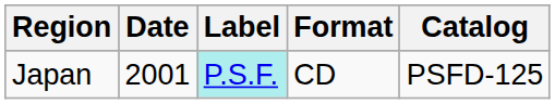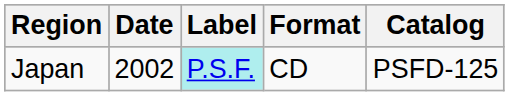Japan | Date: 2001 -> 2002
